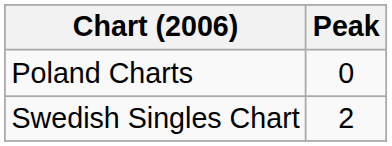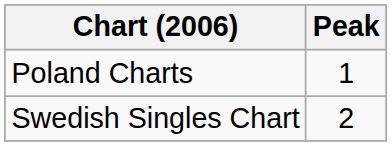Poland Charts | Peak: 0 -> 1
